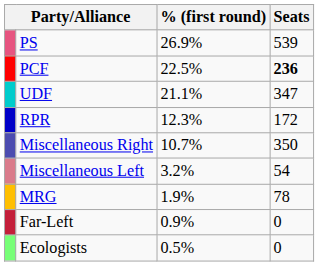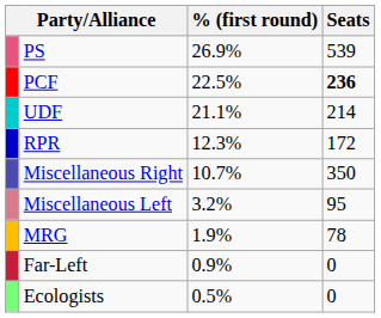UDF | Seats: 347 -> 214
Miscellaneous Left | Seats: 54 -> 95
